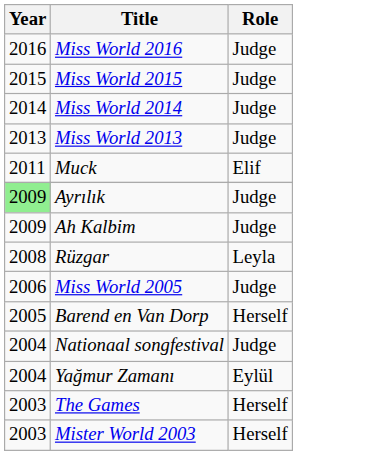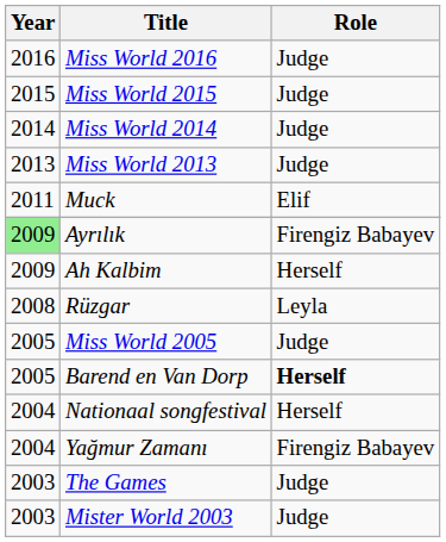Ayrılık | Role: Judge -> Firengiz Babayev
Ah Kalbim | Role: Judge -> Herself
Miss World 2005 | Year: 2006 -> 2005
Barend en Van Dorp | Role: normal -> bold
Nationaal songfestival | Role: Judge -> Herself
Yağmur Zamanı | Role: Eylül -> Firengiz Babayev
The Games | Role: Herself -> Judge
Mister World 2003 | Role: Herself -> Judge
